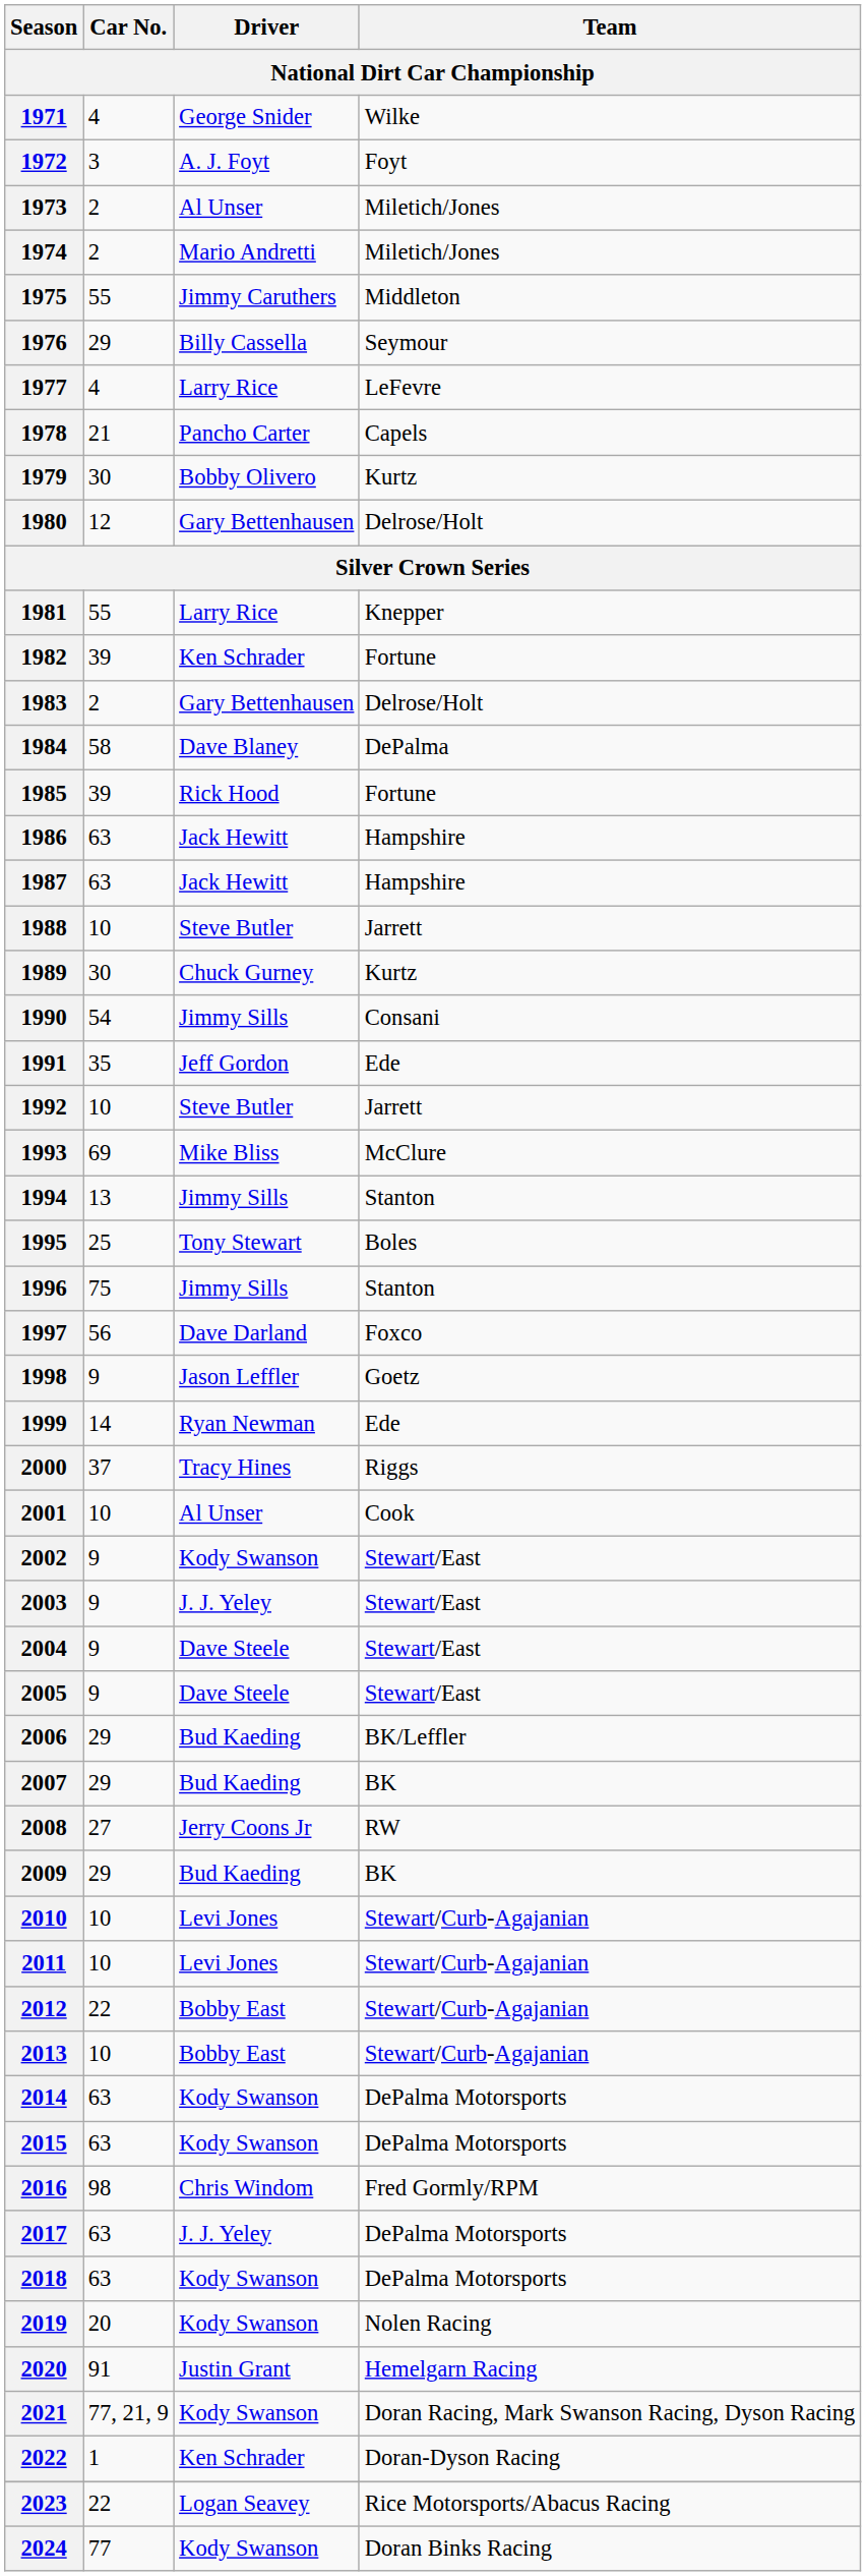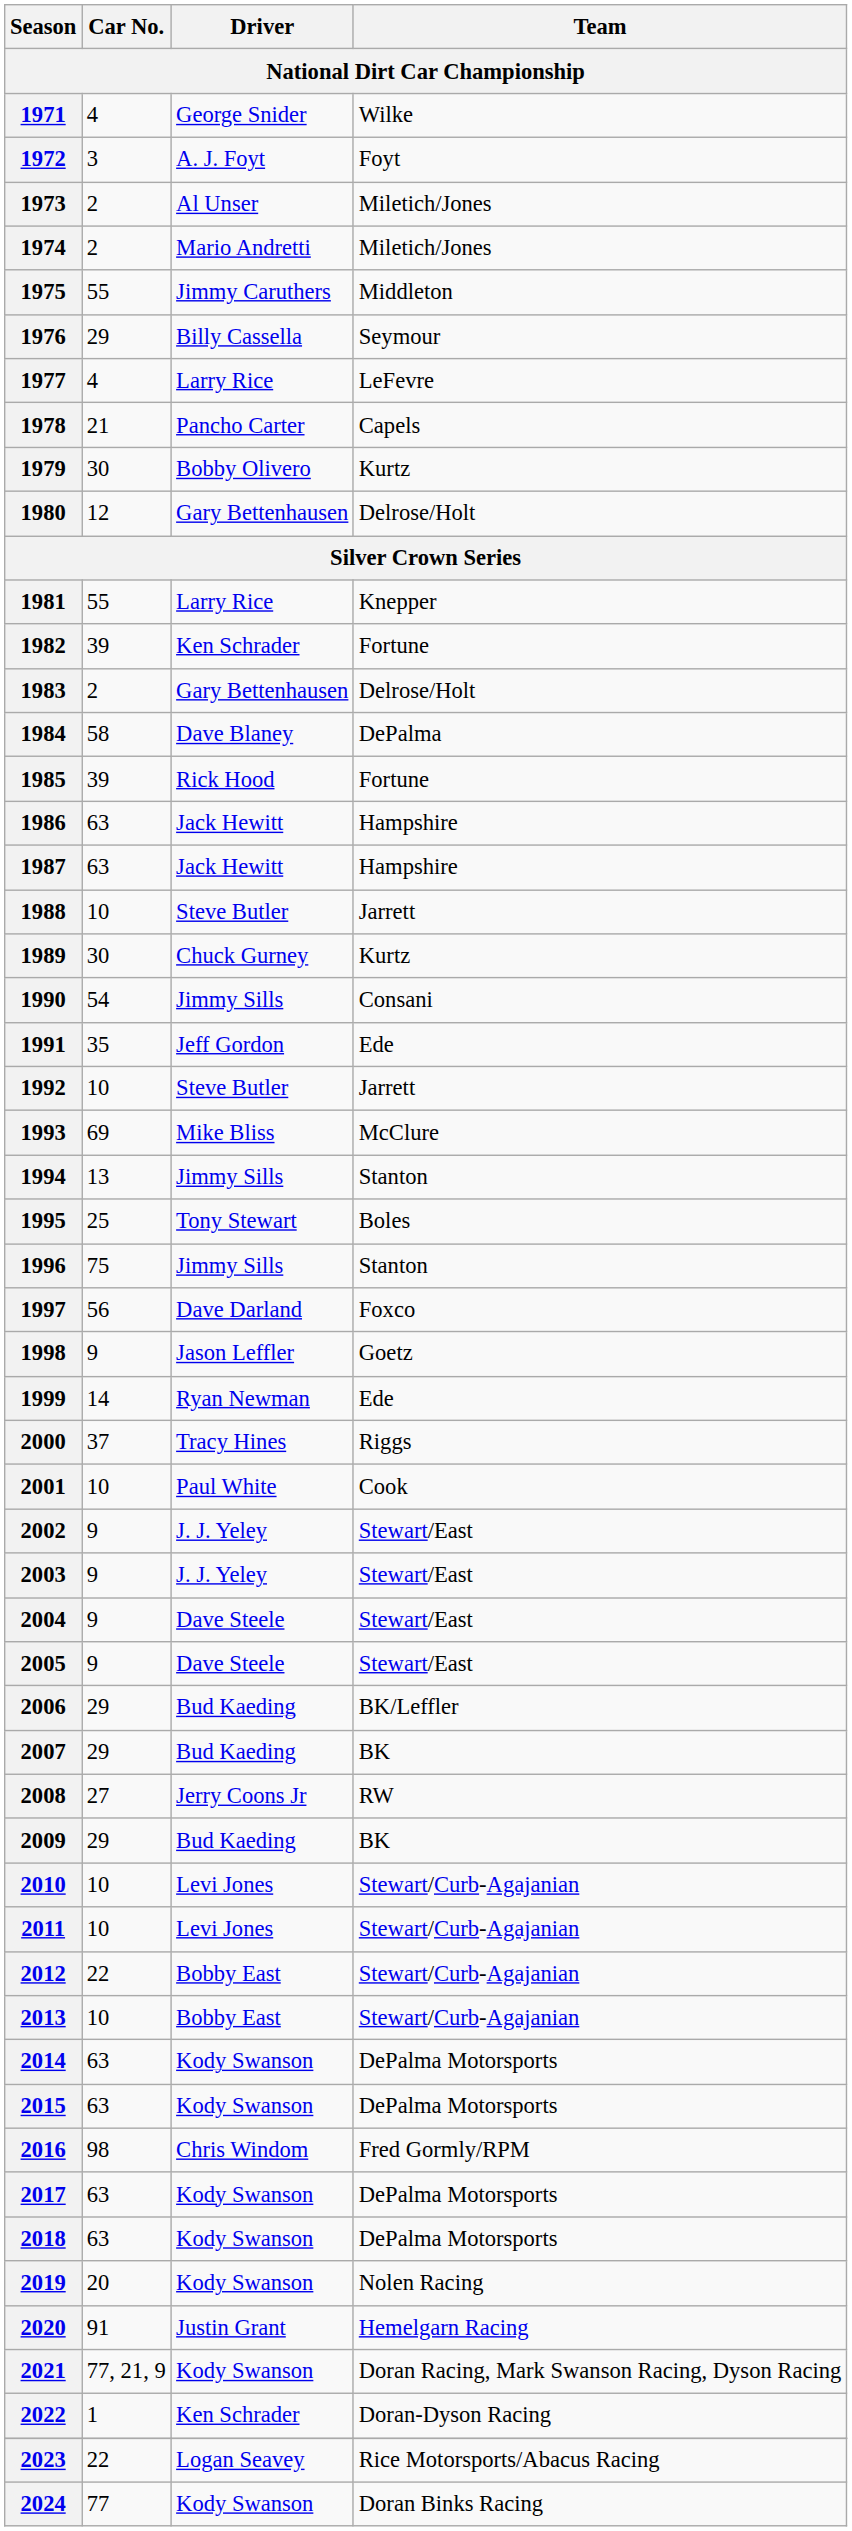2001 | Driver: Al Unser -> Paul White
2002 | Driver: Kody Swanson -> J. J. Yeley
2017 | Driver: J. J. Yeley -> Kody Swanson
